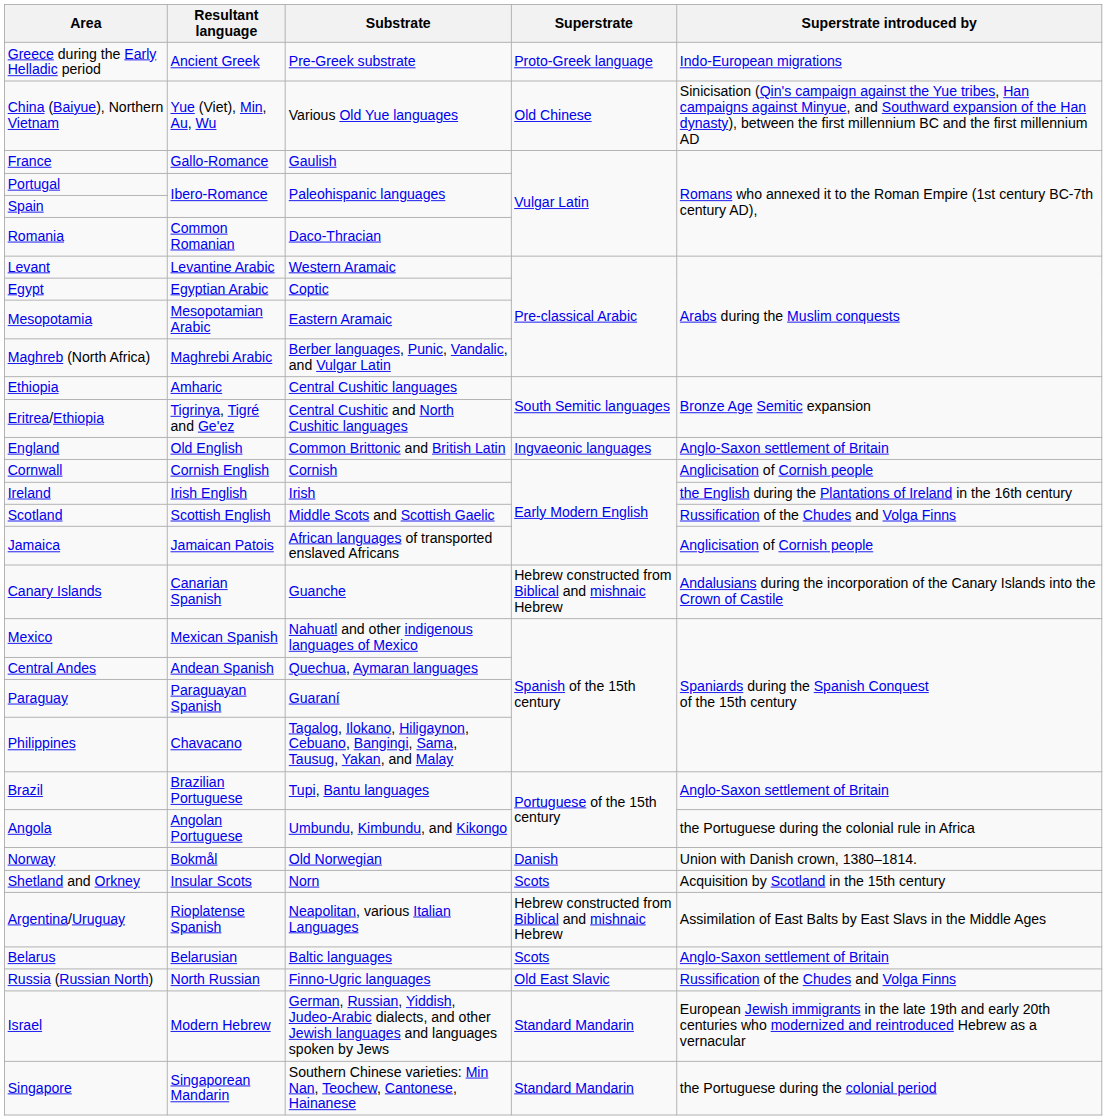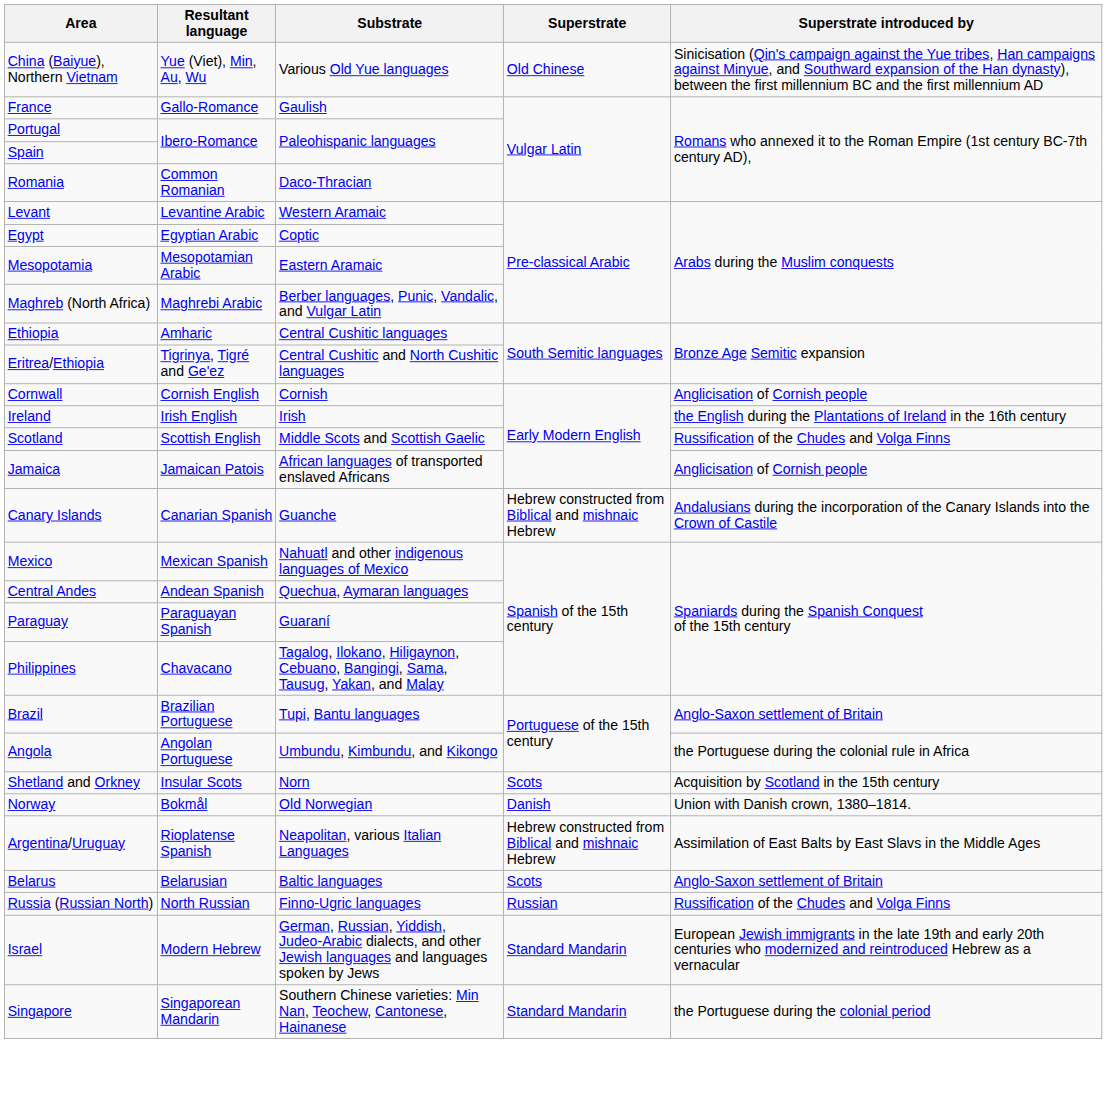- row: Greece during the Early Helladic period | Ancient Greek | Pre-Greek substrate | Proto-Greek language | Indo-European migrations
- row: England | Old English | Common Brittonic and British Latin | Ingvaeonic languages | Anglo-Saxon settlement of Britain
rows swapped: Shetland and Orkney <-> Norway
Russia (Russian North) | Superstrate: Old East Slavic -> Russian
